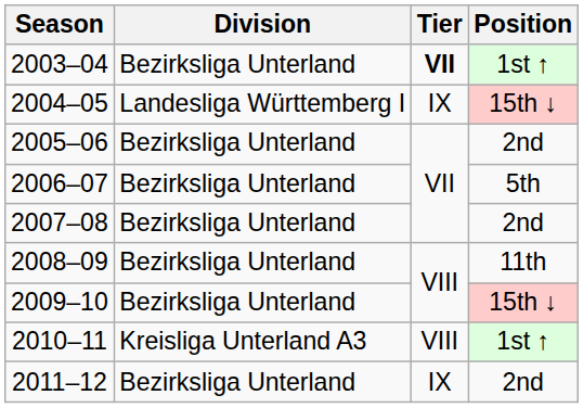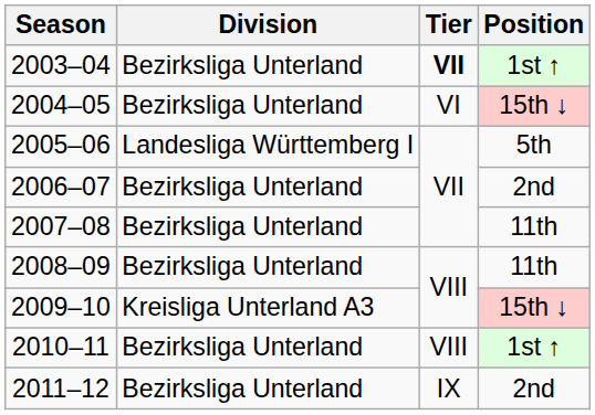2004–05 | Division: Landesliga Württemberg I -> Bezirksliga Unterland
2004–05 | Tier: IX -> VI
2005–06 | Division: Bezirksliga Unterland -> Landesliga Württemberg I
2005–06 | Position: 2nd -> 5th
2006–07 | Position: 5th -> 2nd
2007–08 | Position: 2nd -> 11th
2009–10 | Division: Bezirksliga Unterland -> Kreisliga Unterland A3
2010–11 | Division: Kreisliga Unterland A3 -> Bezirksliga Unterland
